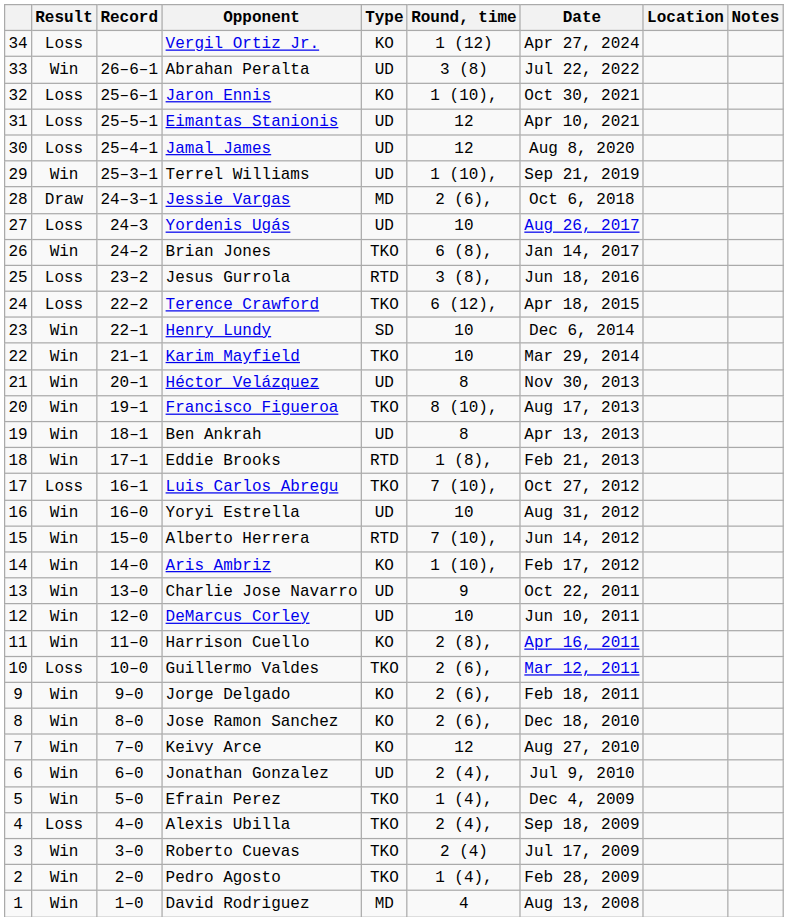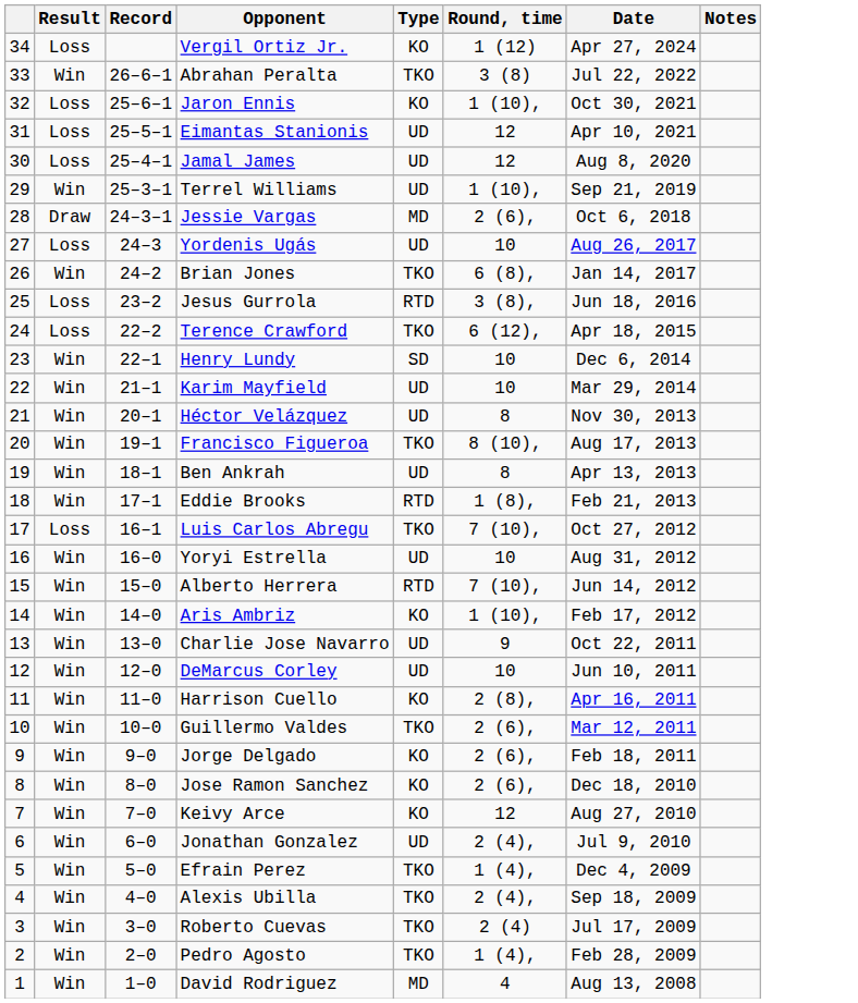- column: Location
Abrahan Peralta | Type: UD -> TKO
Karim Mayfield | Type: TKO -> UD
Guillermo Valdes | Result: Loss -> Win
Alexis Ubilla | Result: Loss -> Win
